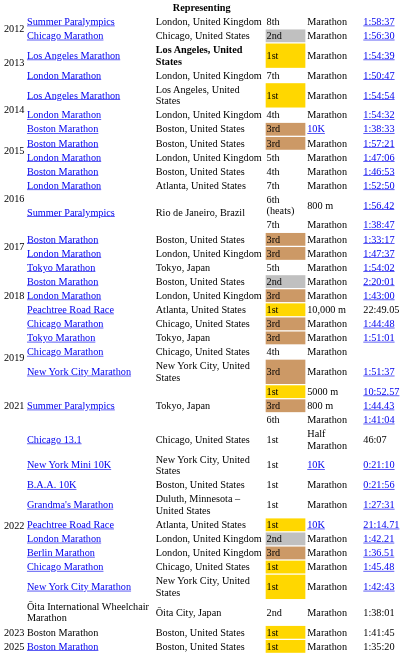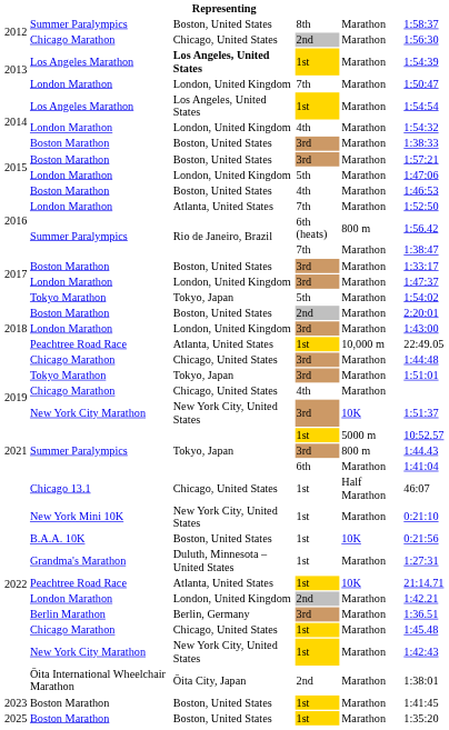2012 / Summer Paralympics | column 3: London, United Kingdom -> Boston, United States
2014 / Boston Marathon | column 5: 10K -> Marathon
2019 / New York City Marathon | column 5: Marathon -> 10K
New York Mini 10K | column 5: 10K -> Marathon
B.A.A. 10K | column 5: Marathon -> 10K
Berlin Marathon | column 3: London, United Kingdom -> Berlin, Germany
